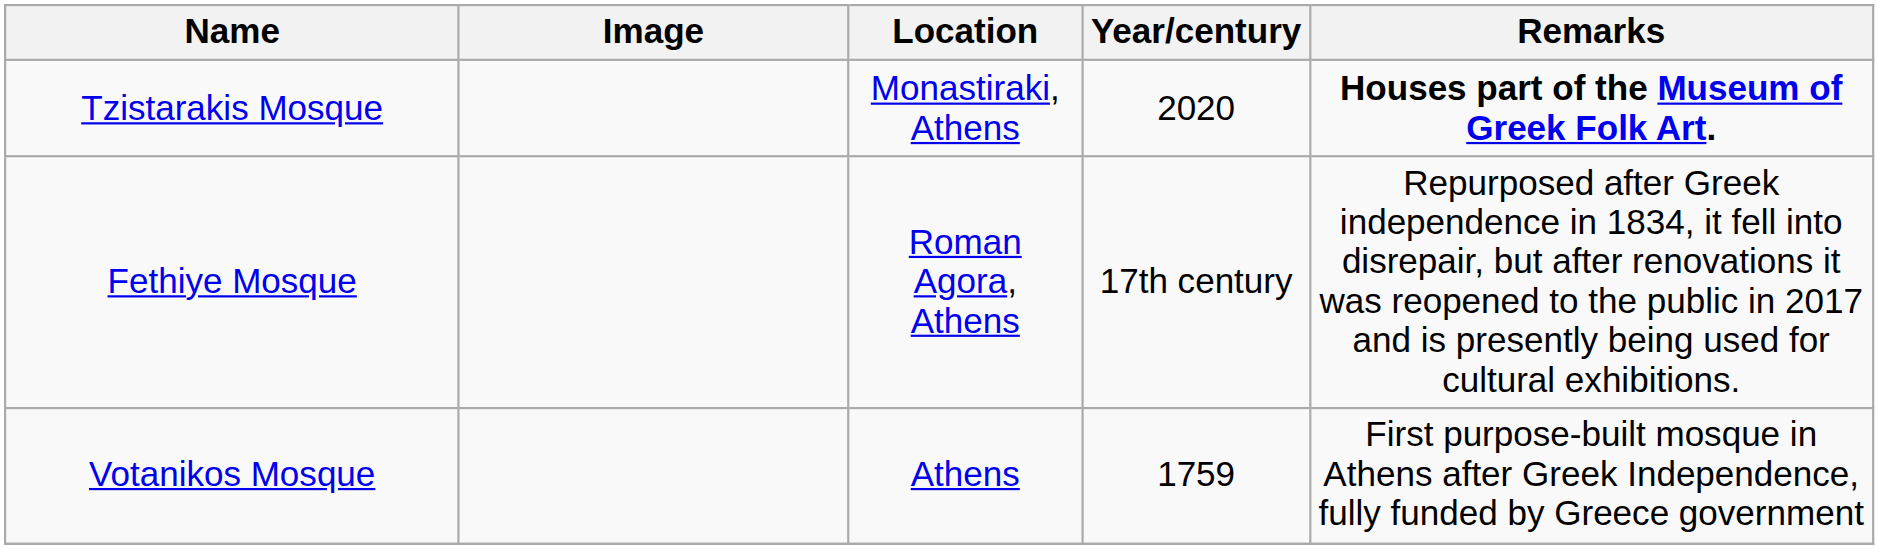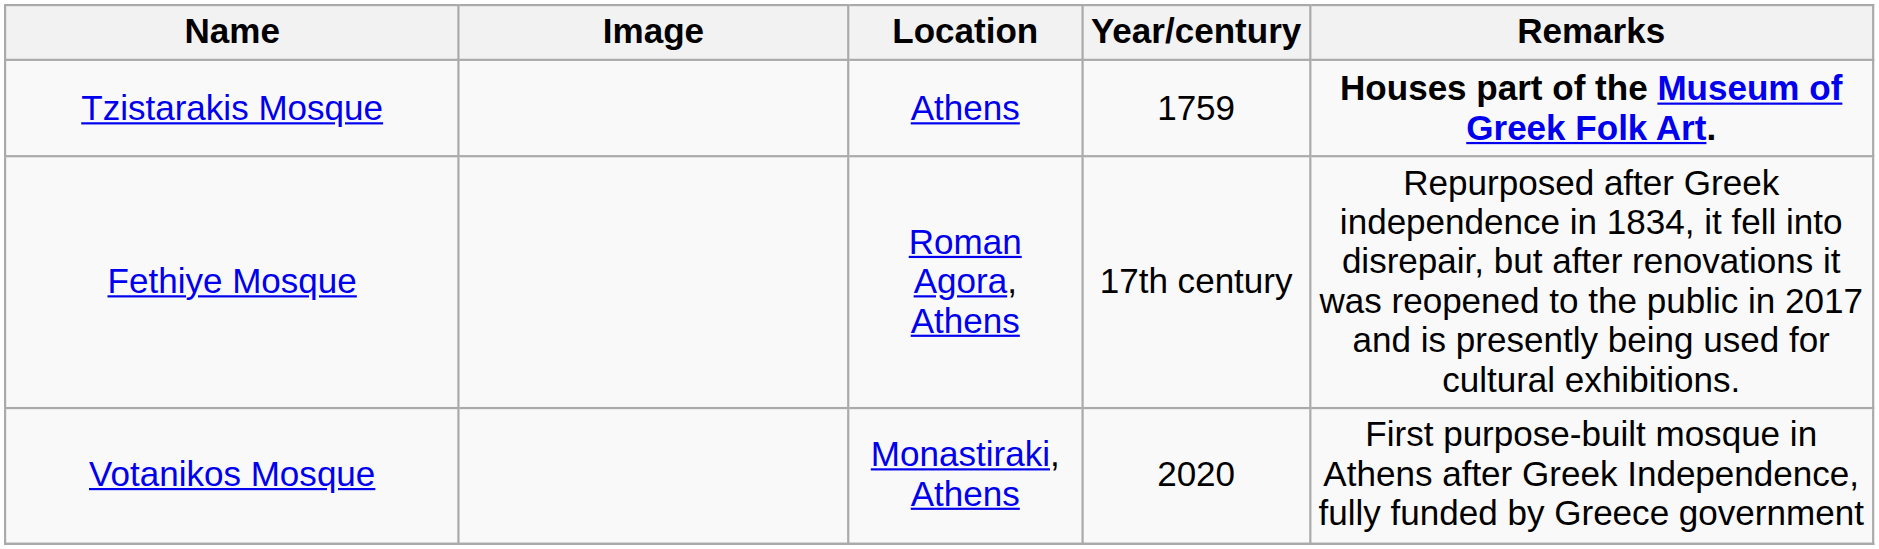Tzistarakis Mosque | Location: Monastiraki, Athens -> Athens
Tzistarakis Mosque | Year/century: 2020 -> 1759
Votanikos Mosque | Location: Athens -> Monastiraki, Athens
Votanikos Mosque | Year/century: 1759 -> 2020
